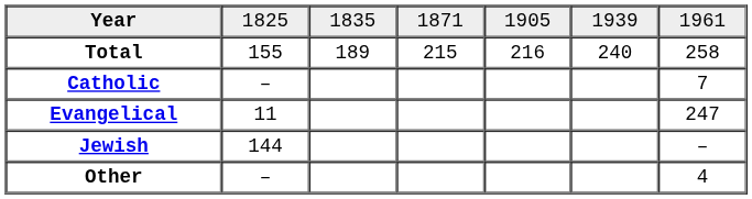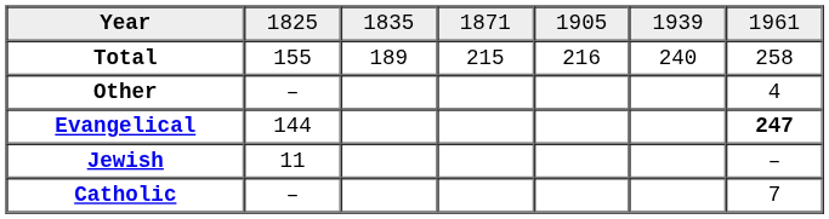rows swapped: Catholic <-> Other
Evangelical | column 2: 11 -> 144
Evangelical | column 7: normal -> bold
Jewish | column 2: 144 -> 11
